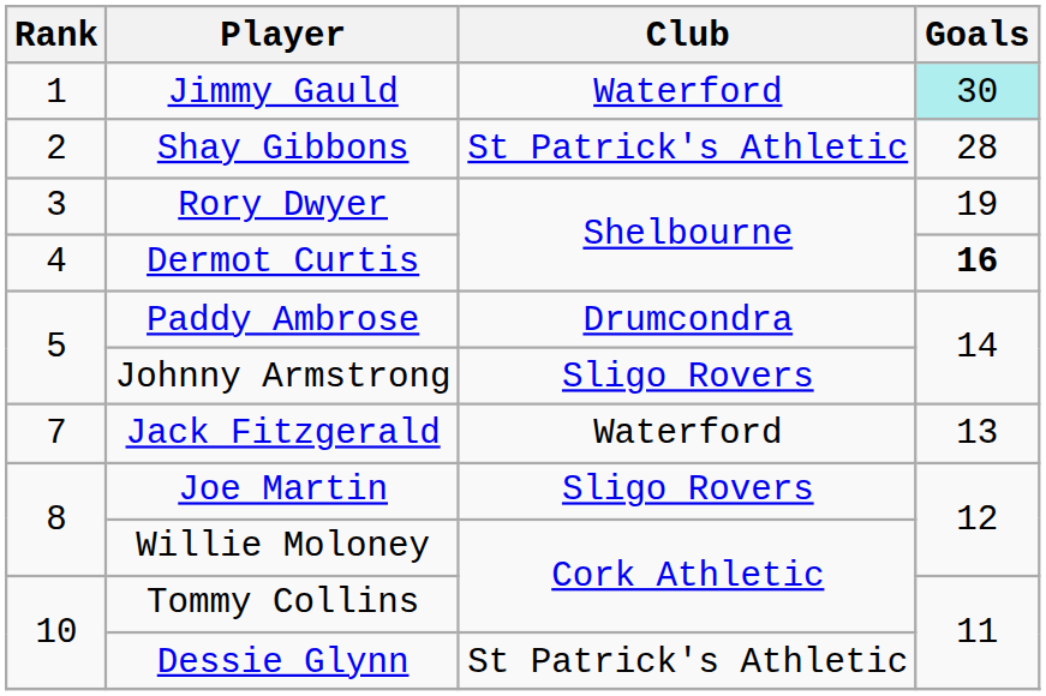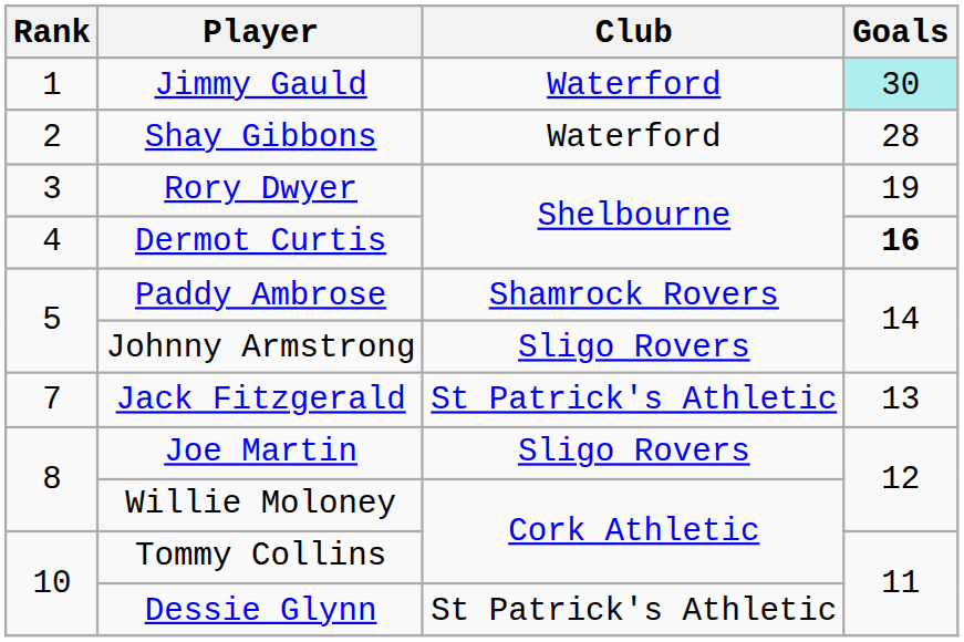Shay Gibbons | Club: St Patrick's Athletic -> Waterford
Paddy Ambrose | Club: Drumcondra -> Shamrock Rovers
Jack Fitzgerald | Club: Waterford -> St Patrick's Athletic
